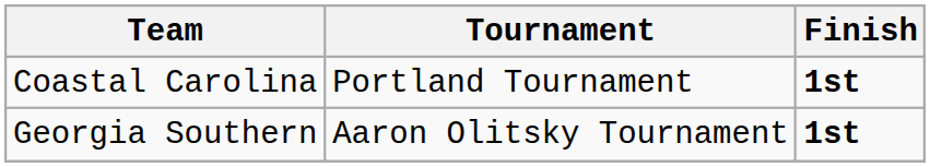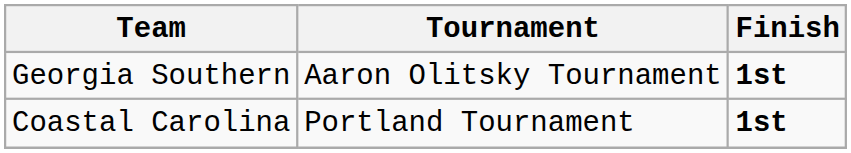rows swapped: Coastal Carolina <-> Georgia Southern
